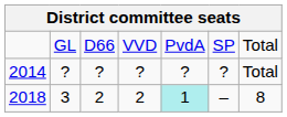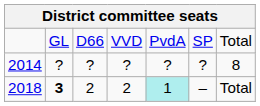2014 | column 7: Total -> 8
2018 | column 2: normal -> bold
2018 | column 7: 8 -> Total
